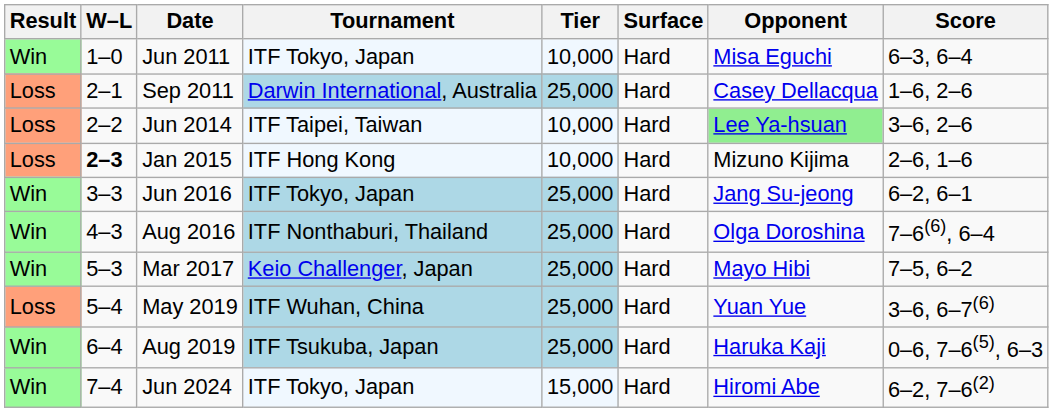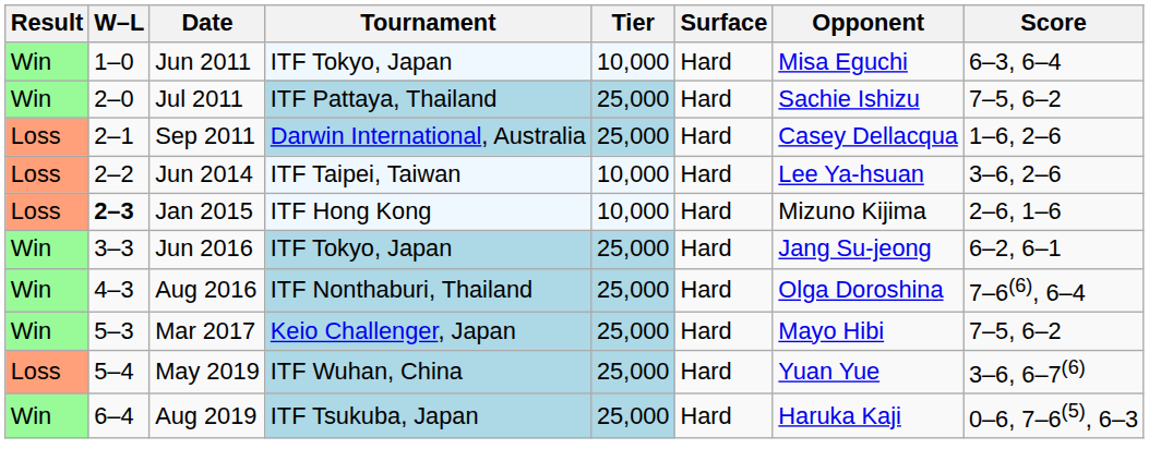+ row: Win | 2–0 | Jul 2011 | ITF Pattaya, Thailand | 25,000 | Hard | Sachie Ishizu | 7–5, 6–2
Jun 2014 | Opponent: lightgreen background -> no background
- row: Win | 7–4 | Jun 2024 | ITF Tokyo, Japan | 15,000 | Hard | Hiromi Abe | 6–2, 7–6(2)
